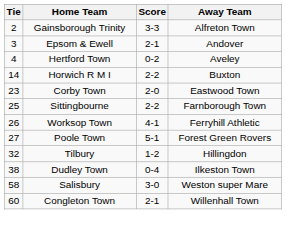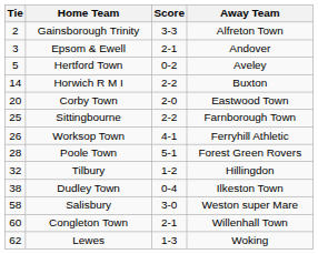Hertford Town | Tie: 4 -> 5
Corby Town | Tie: 23 -> 20
Poole Town | Tie: 27 -> 28
+ row: 62 | Lewes | 1-3 | Woking
